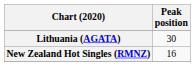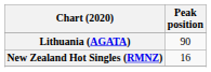Lithuania (AGATA) | Peak position: 30 -> 90
